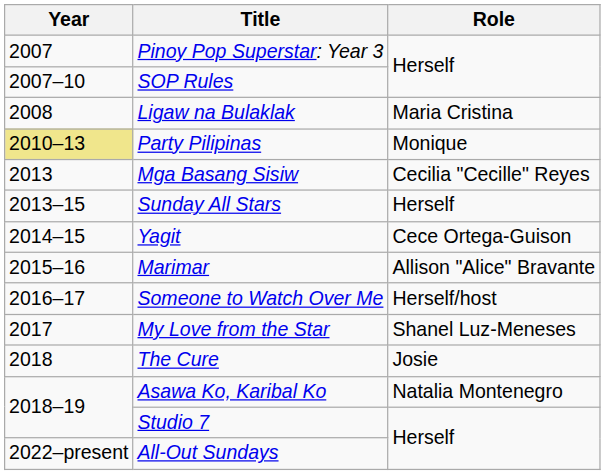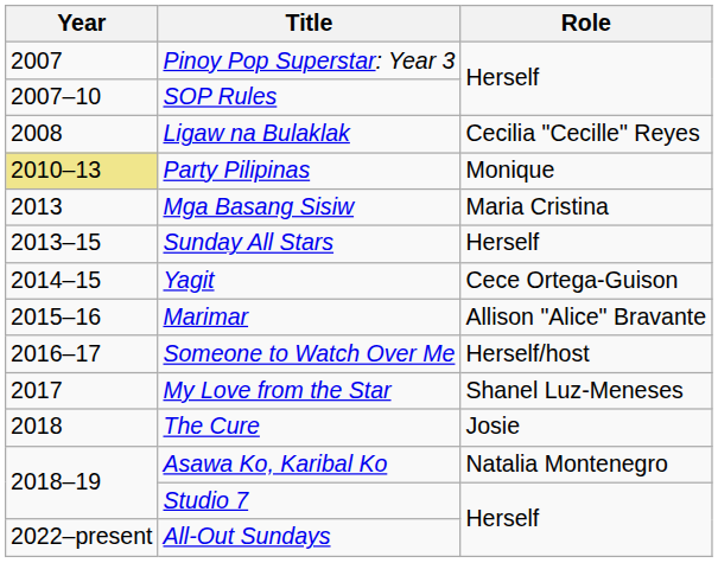Ligaw na Bulaklak | Role: Maria Cristina -> Cecilia "Cecille" Reyes
Mga Basang Sisiw | Role: Cecilia "Cecille" Reyes -> Maria Cristina
